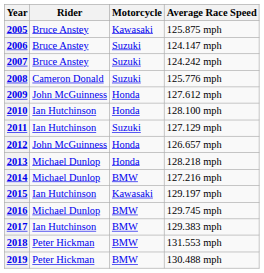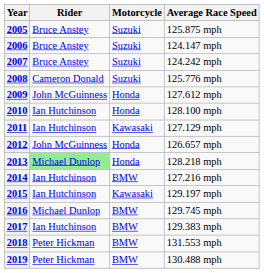2005 | Motorcycle: Kawasaki -> Suzuki
2011 | Motorcycle: Suzuki -> Kawasaki
2013 | Rider: no background -> lightgreen background
2014 | Rider: Michael Dunlop -> Ian Hutchinson
